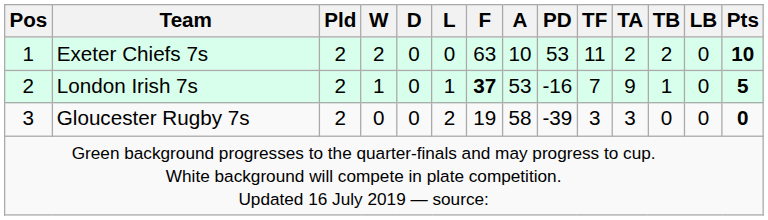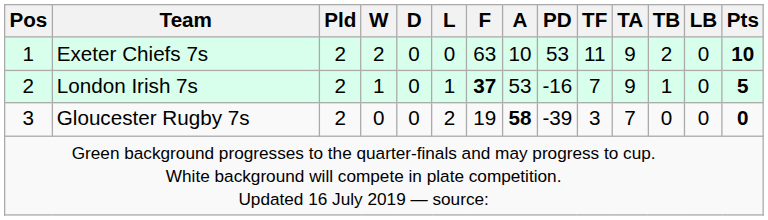Exeter Chiefs 7s | TA: 2 -> 9
Gloucester Rugby 7s | A: normal -> bold
Gloucester Rugby 7s | TA: 3 -> 7
